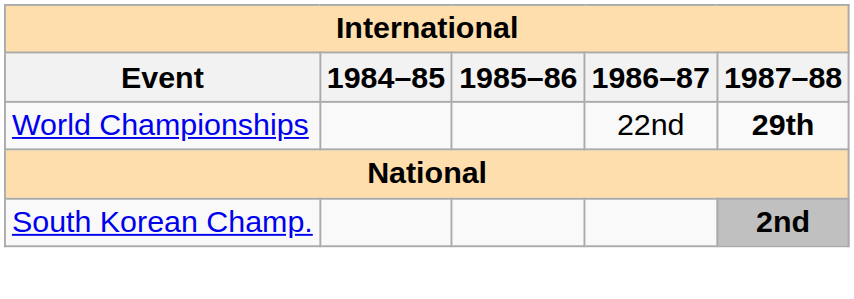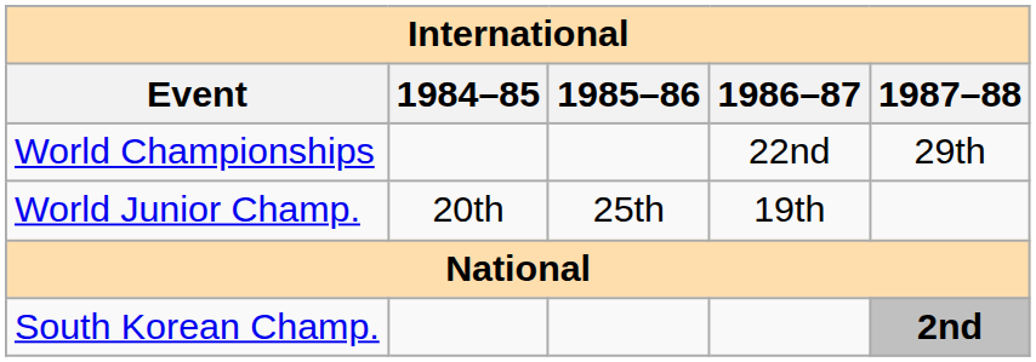World Championships | 1987–88: bold -> normal
+ row: World Junior Champ. | 20th | 25th | 19th
